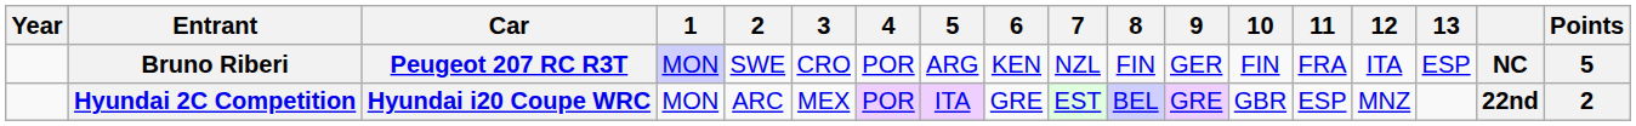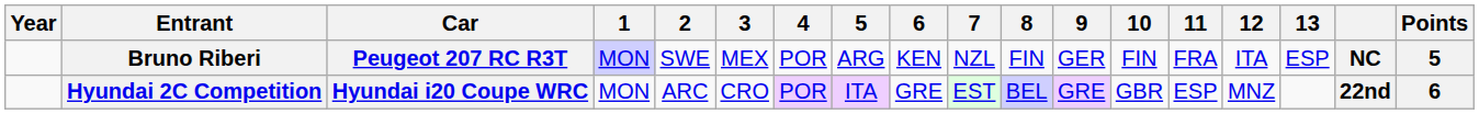Bruno Riberi | 3: CRO -> MEX
Hyundai 2C Competition | 3: MEX -> CRO
Hyundai 2C Competition | Points: 2 -> 6
